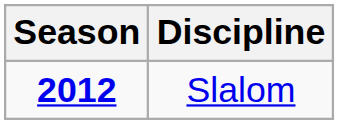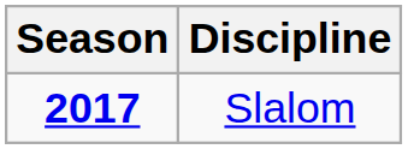Slalom | Season: 2012 -> 2017
